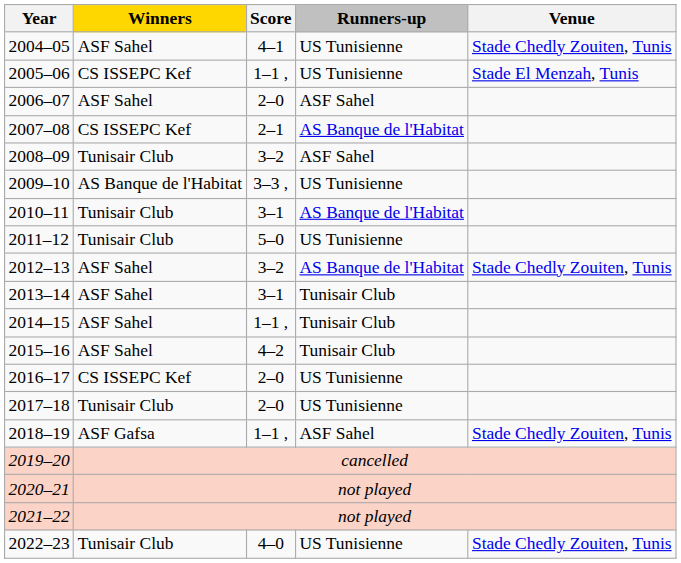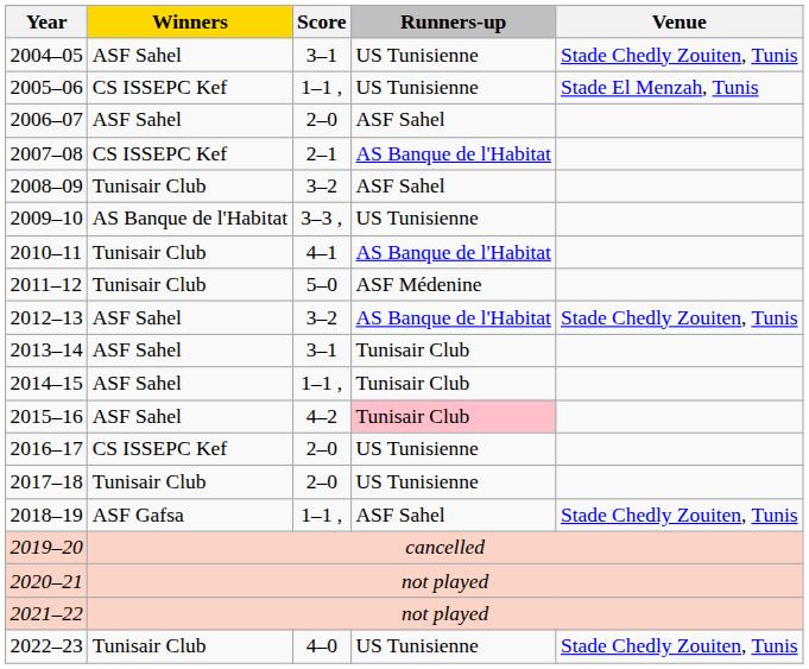2004–05 | Score: 4–1 -> 3–1
2010–11 | Score: 3–1 -> 4–1
2011–12 | Runners-up: US Tunisienne -> ASF Médenine
2015–16 | Runners-up: no background -> pink background
